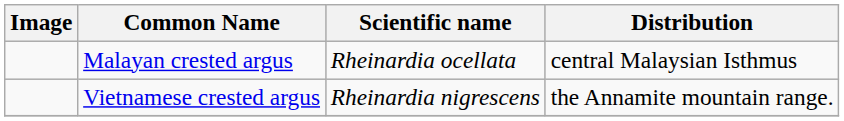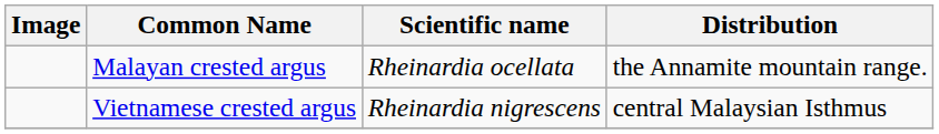Malayan crested argus | Distribution: central Malaysian Isthmus -> the Annamite mountain range.
Vietnamese crested argus | Distribution: the Annamite mountain range. -> central Malaysian Isthmus
